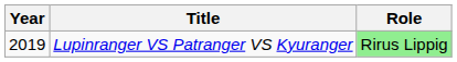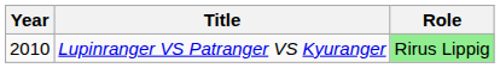Lupinranger VS Patranger VS Kyuranger | Year: 2019 -> 2010
